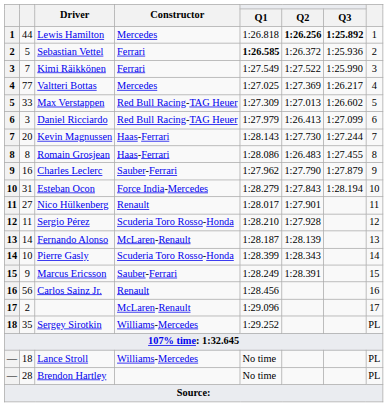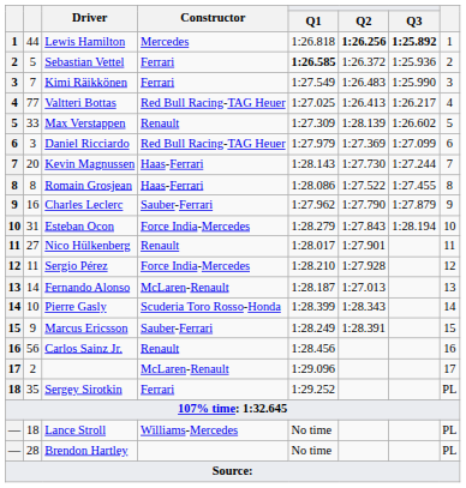Kimi Räikkönen | Q2: 1:27.522 -> 1:26.483
Valtteri Bottas | Constructor: Mercedes -> Red Bull Racing-TAG Heuer
Valtteri Bottas | Q2: 1:27.369 -> 1:26.413
Max Verstappen | Constructor: Red Bull Racing-TAG Heuer -> Renault
Max Verstappen | Q2: 1:27.013 -> 1:28.139
Daniel Ricciardo | Q2: 1:26.413 -> 1:27.369
Romain Grosjean | Q2: 1:26.483 -> 1:27.522
Sergio Pérez | Constructor: Scuderia Toro Rosso-Honda -> Force India-Mercedes
Fernando Alonso | Q2: 1:28.139 -> 1:27.013
Sergey Sirotkin | Constructor: Williams-Mercedes -> Ferrari
